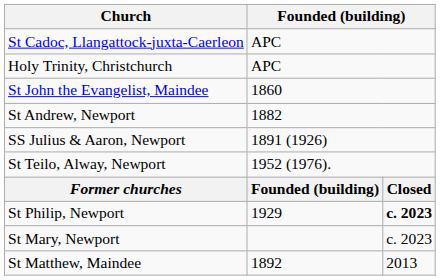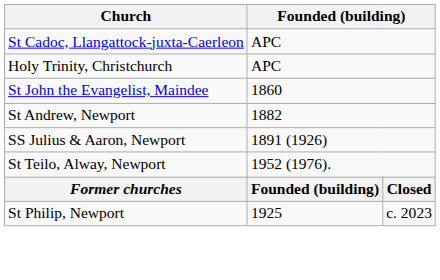St Philip, Newport | column 2: 1929 -> 1925
St Philip, Newport | column 3: bold -> normal
- row: St Mary, Newport | c. 2023
- row: St Matthew, Maindee | 1892 | 2013
